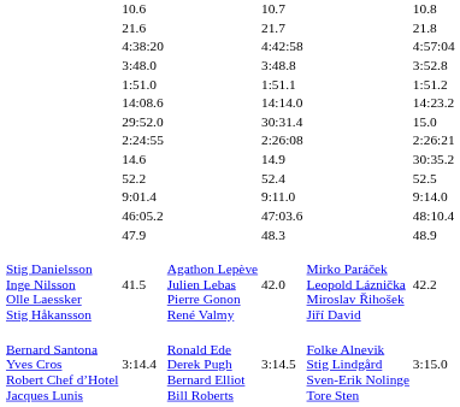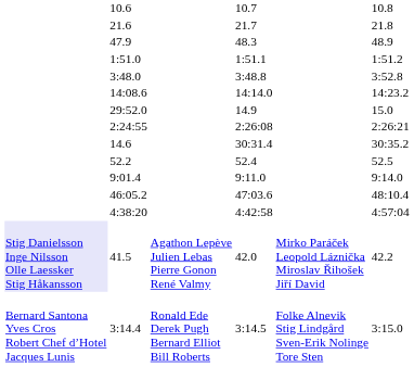rows swapped: 47.9 <-> 4:38:20
rows swapped: 1:51.0 <-> 3:48.0
29:52.0 | column 5: 30:31.4 -> 14.9
14.6 | column 5: 14.9 -> 30:31.4
41.5 | column 2: no background -> lavender background
